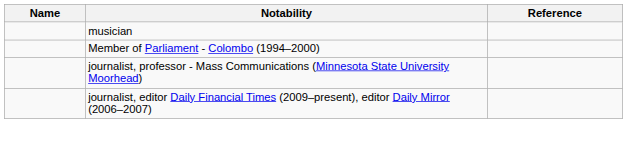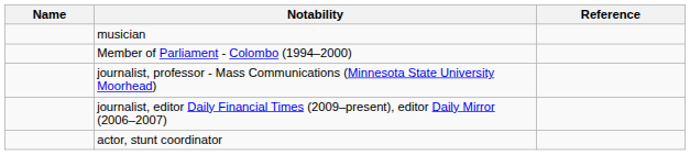+ row: actor, stunt coordinator
